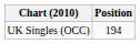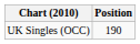UK Singles (OCC) | Position: 194 -> 190
